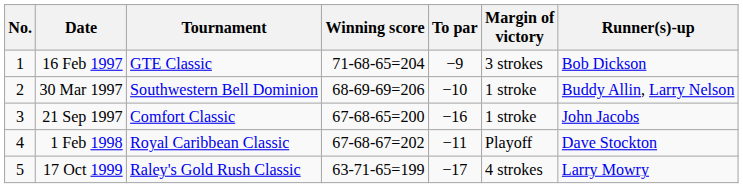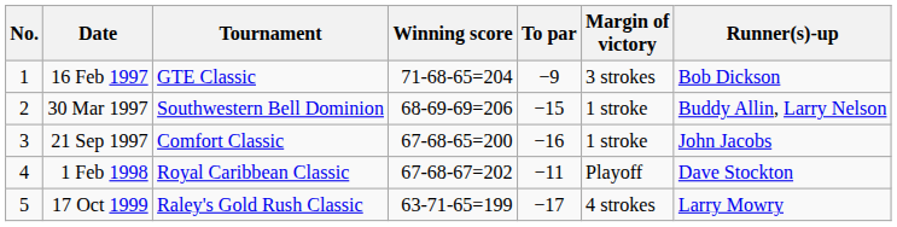30 Mar 1997 | To par: −10 -> −15
